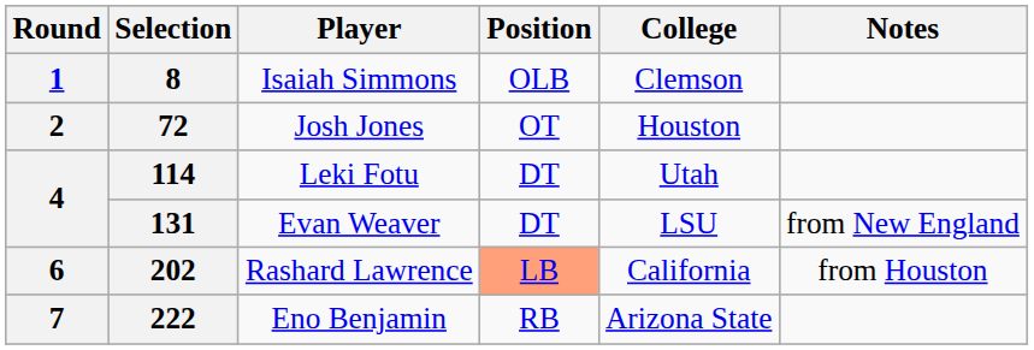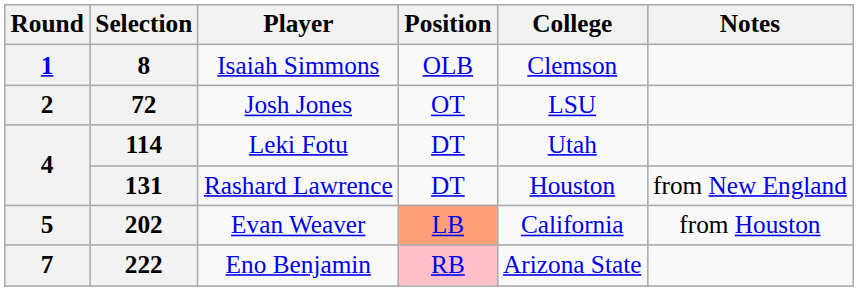72 | College: Houston -> LSU
131 | Player: Evan Weaver -> Rashard Lawrence
131 | College: LSU -> Houston
202 | Round: 6 -> 5
202 | Player: Rashard Lawrence -> Evan Weaver
222 | Position: no background -> pink background
